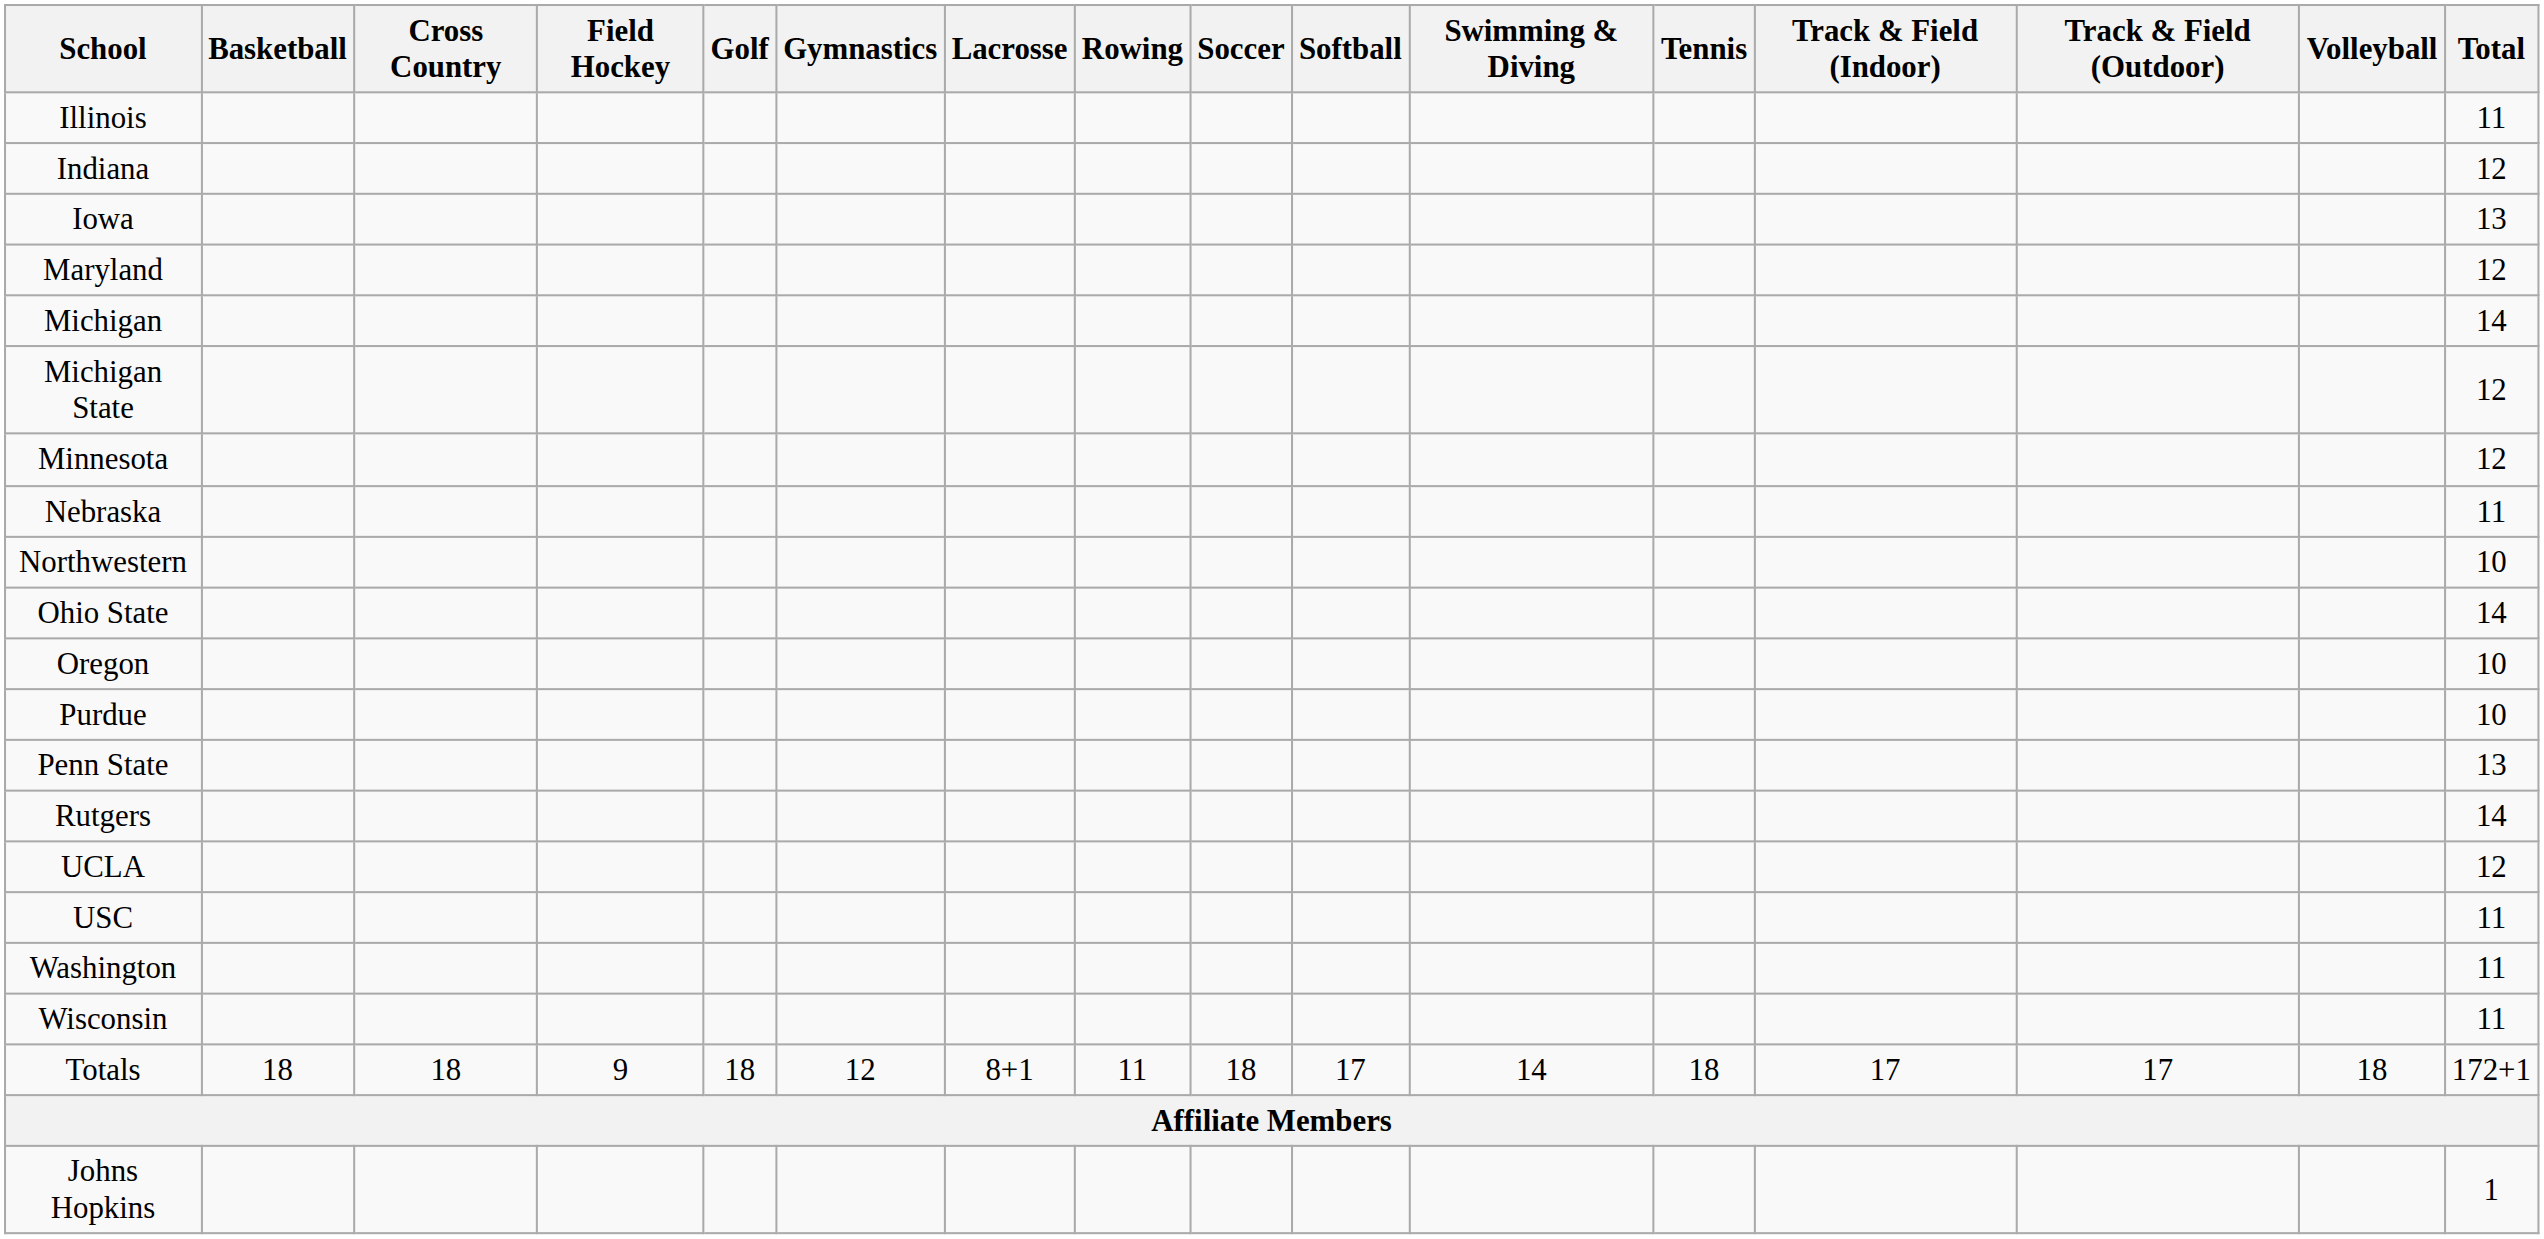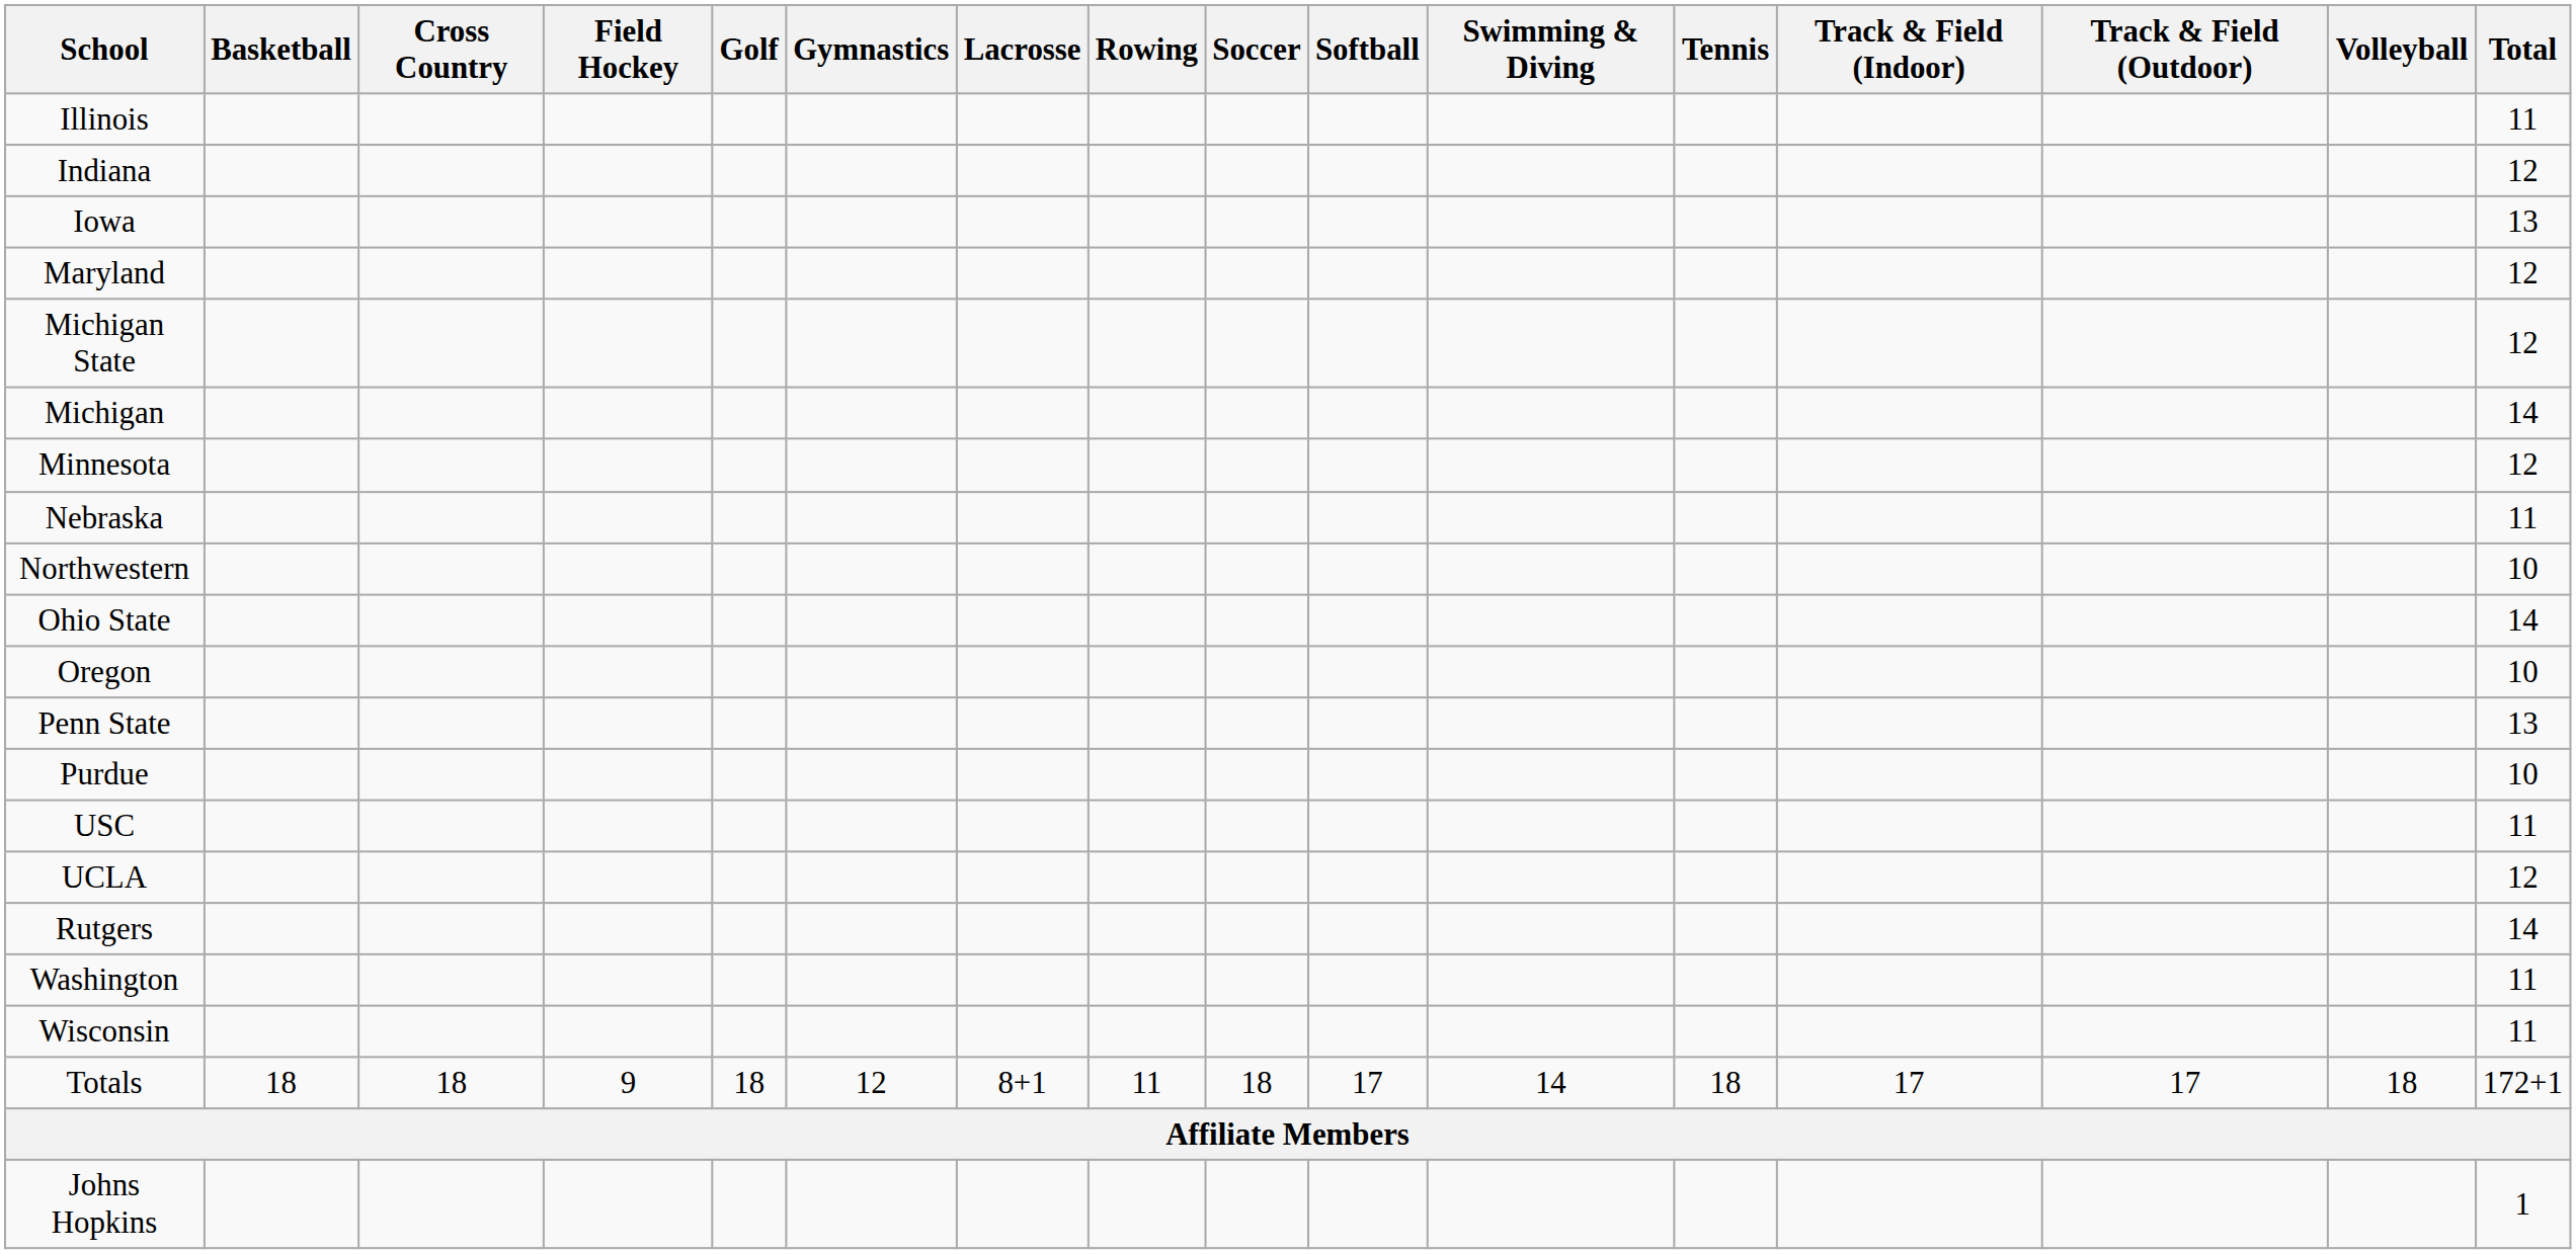rows swapped: Michigan <-> Michigan State
rows swapped: Penn State <-> Purdue
rows swapped: Rutgers <-> USC
